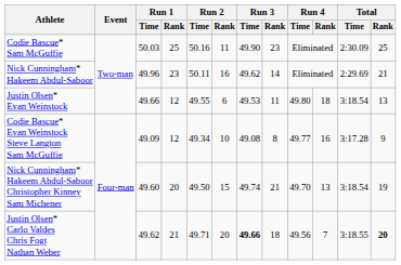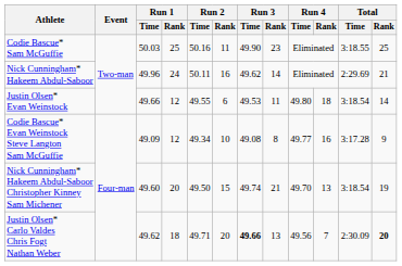Codie Bascue* Sam McGuffie | Total / Time: 2:30.09 -> 3:18.55
Nick Cunningham* Hakeem Abdul-Saboor | Run 1 / Rank: 23 -> 24
Justin Olsen* Evan Weinstock | Total / Rank: 13 -> 14
Justin Olsen* Carlo Valdes Chris Fogt Nathan Weber | Run 1 / Rank: 21 -> 18
Justin Olsen* Carlo Valdes Chris Fogt Nathan Weber | Run 3 / Rank: 18 -> 13
Justin Olsen* Carlo Valdes Chris Fogt Nathan Weber | Total / Time: 3:18.55 -> 2:30.09
